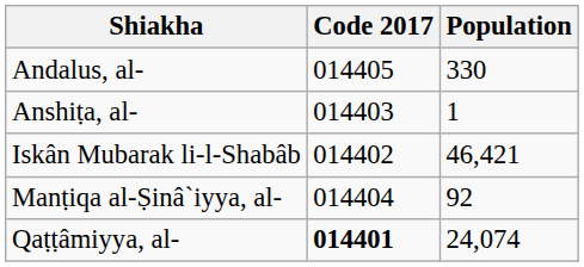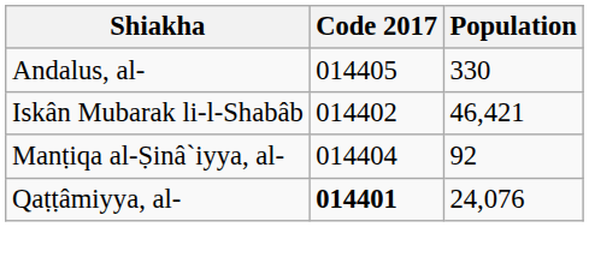- row: Anshiṭa, al- | 014403 | 1
Qaṭṭâmiyya, al- | Population: 24,074 -> 24,076
